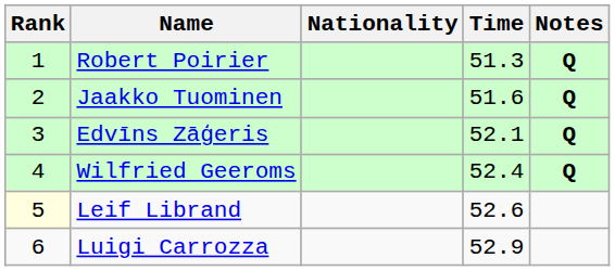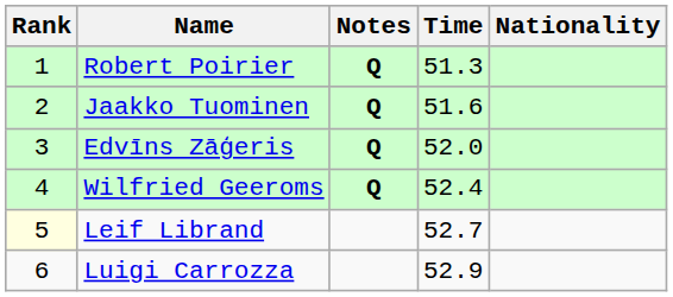columns swapped: Nationality <-> Notes
Edvīns Zāģeris | Time: 52.1 -> 52.0
Leif Librand | Time: 52.6 -> 52.7
